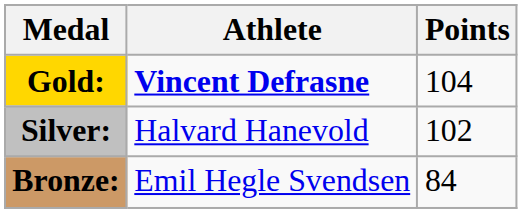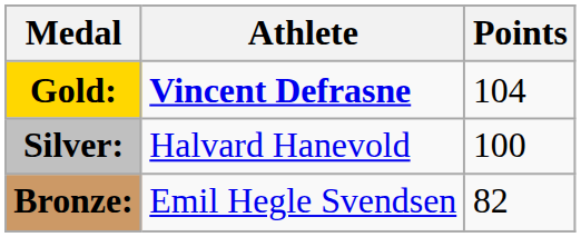Silver: | Points: 102 -> 100
Bronze: | Points: 84 -> 82
